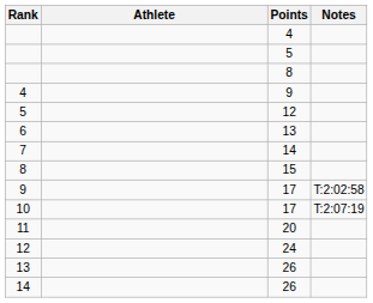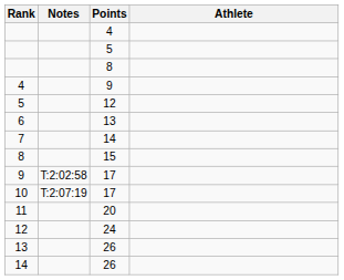columns swapped: Athlete <-> Notes
